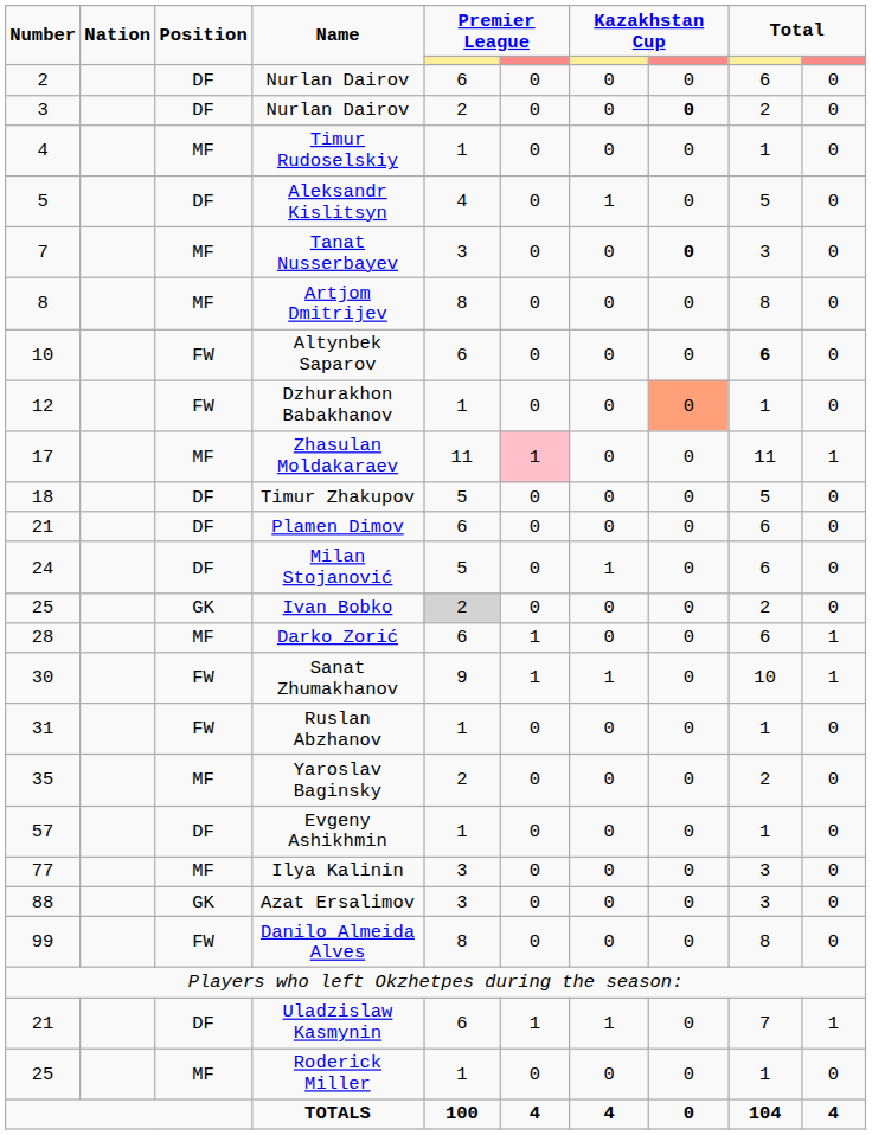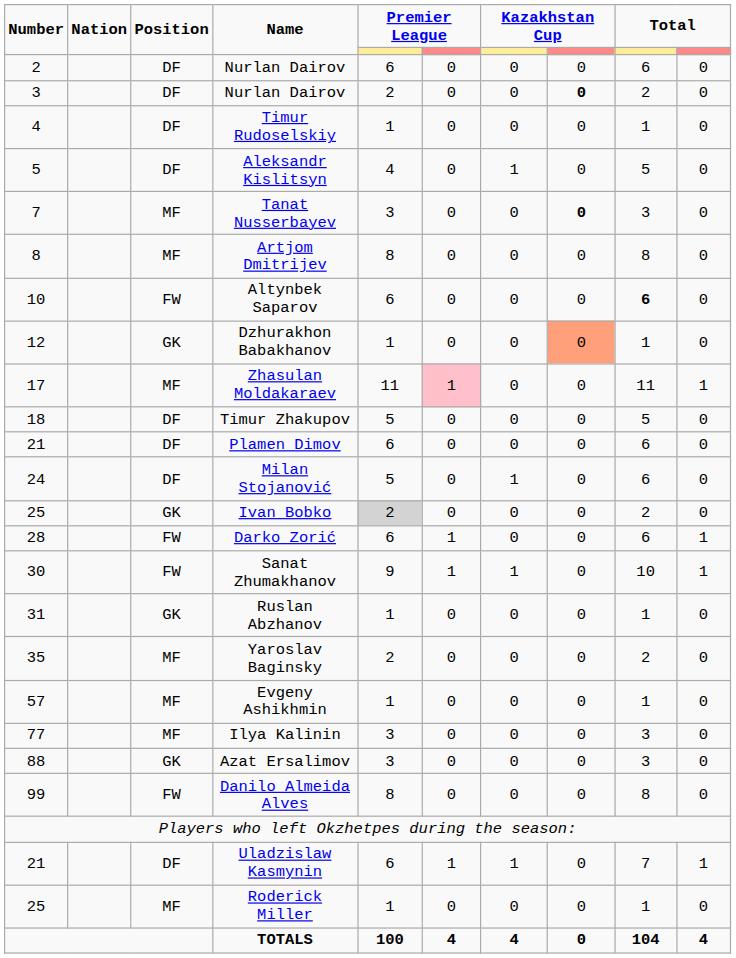Timur Rudoselskiy | Position: MF -> DF
Dzhurakhon Babakhanov | Position: FW -> GK
Darko Zorić | Position: MF -> FW
Ruslan Abzhanov | Position: FW -> GK
Evgeny Ashikhmin | Position: DF -> MF
